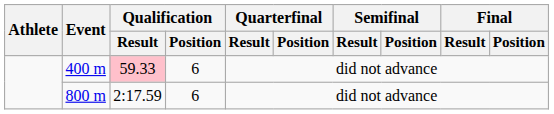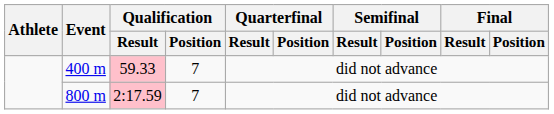400 m | Qualification / Position: 6 -> 7
800 m | Qualification / Result: no background -> pink background
800 m | Qualification / Position: 6 -> 7
